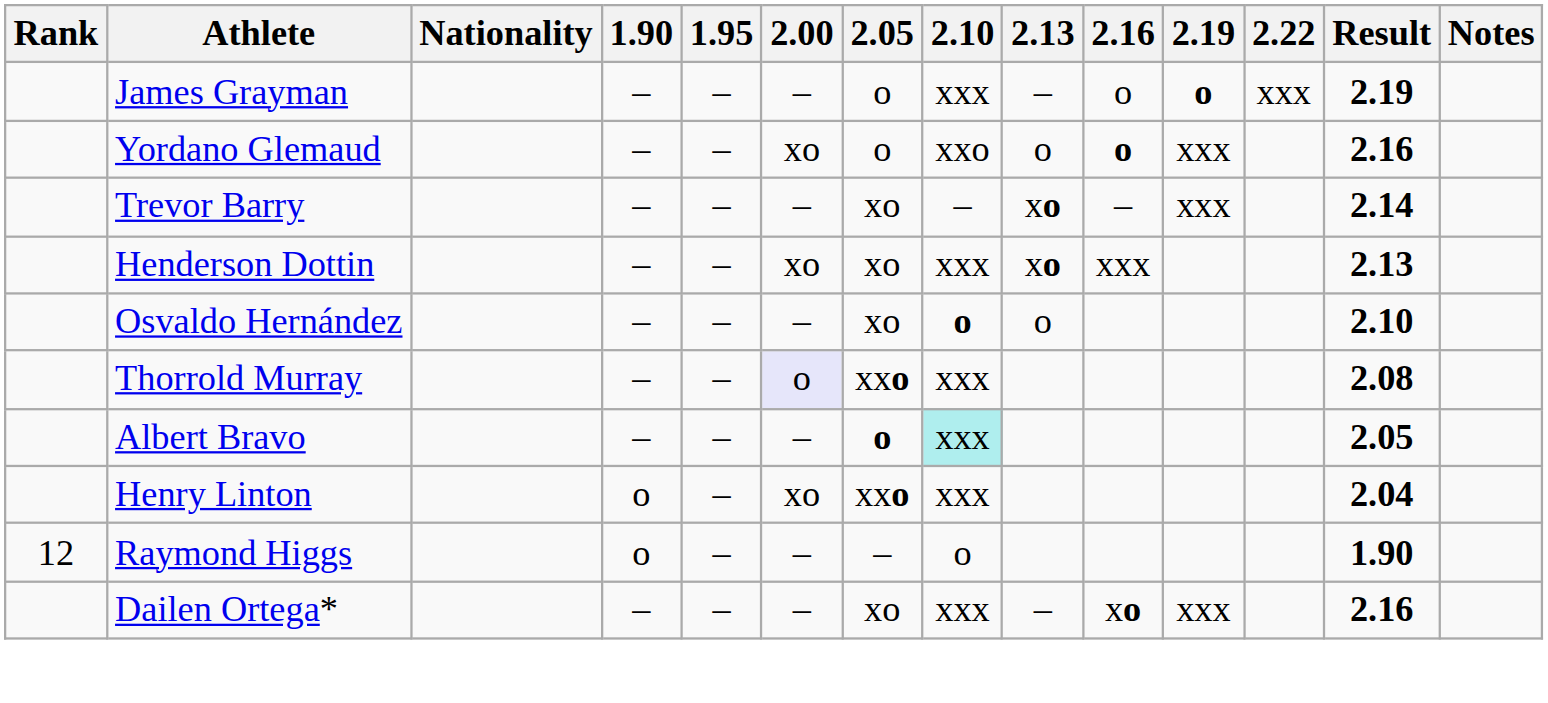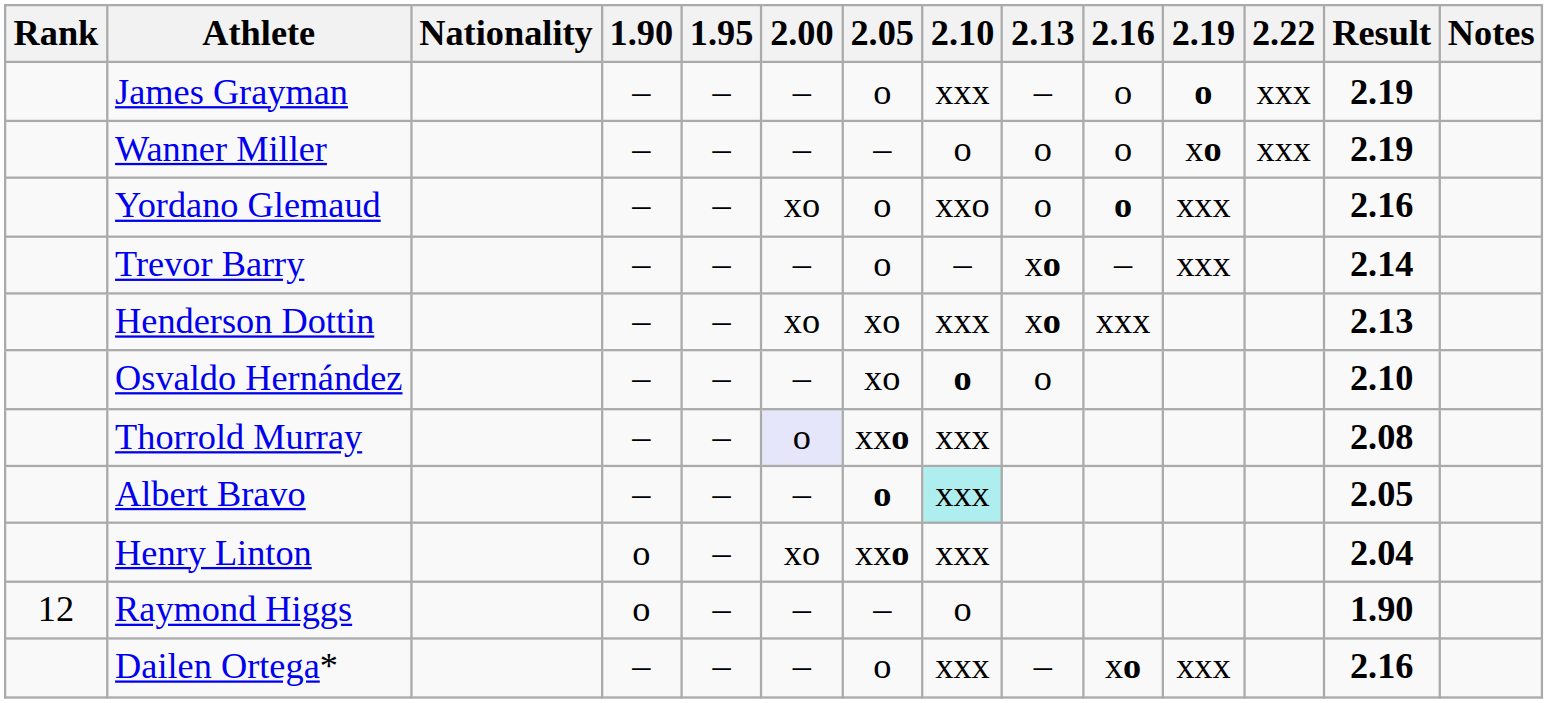+ row: Wanner Miller | – | – | – | – | o | o | o | xo | xxx | 2.19
Trevor Barry | 2.05: xo -> o
Dailen Ortega* | 2.05: xo -> o
